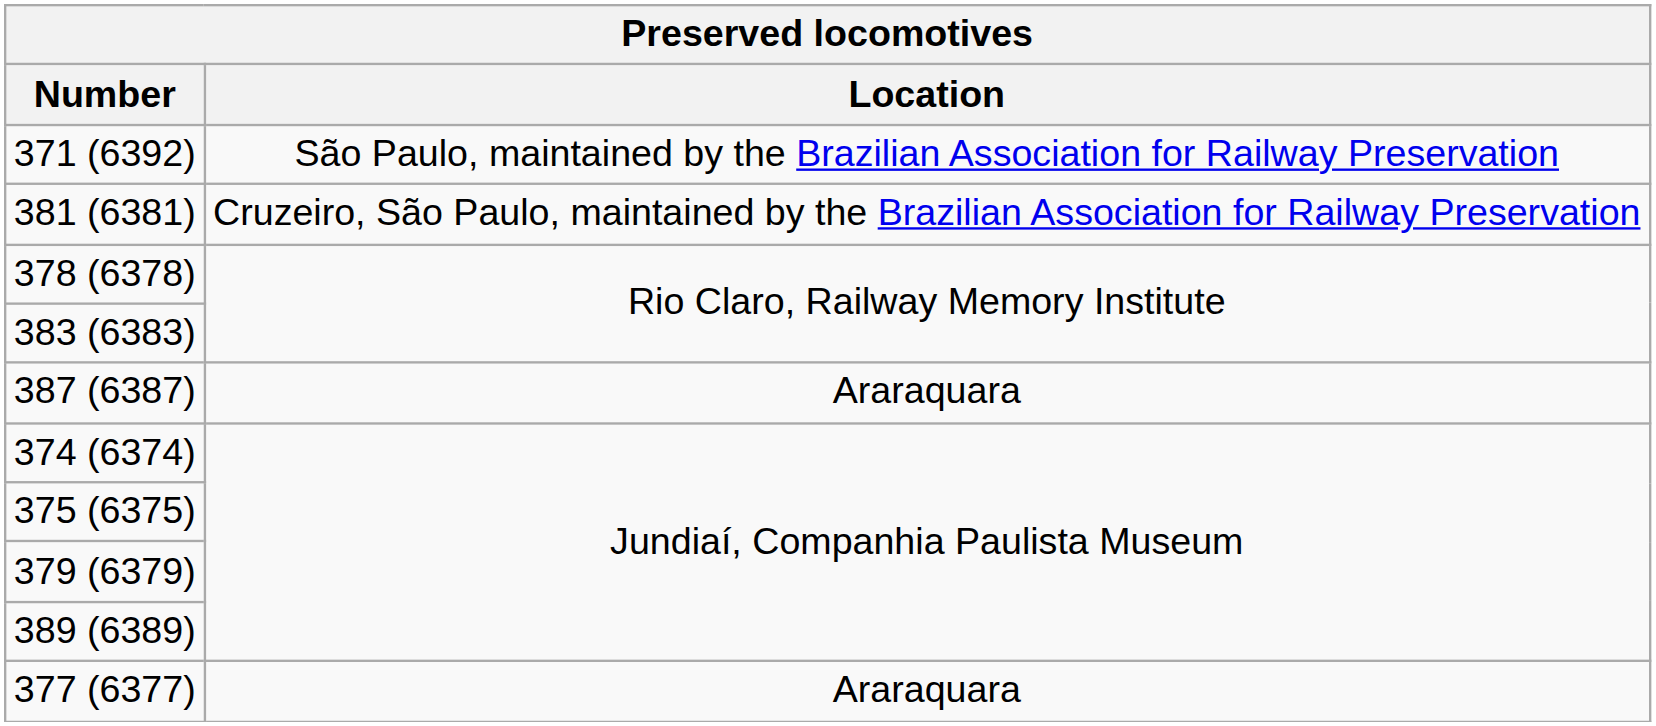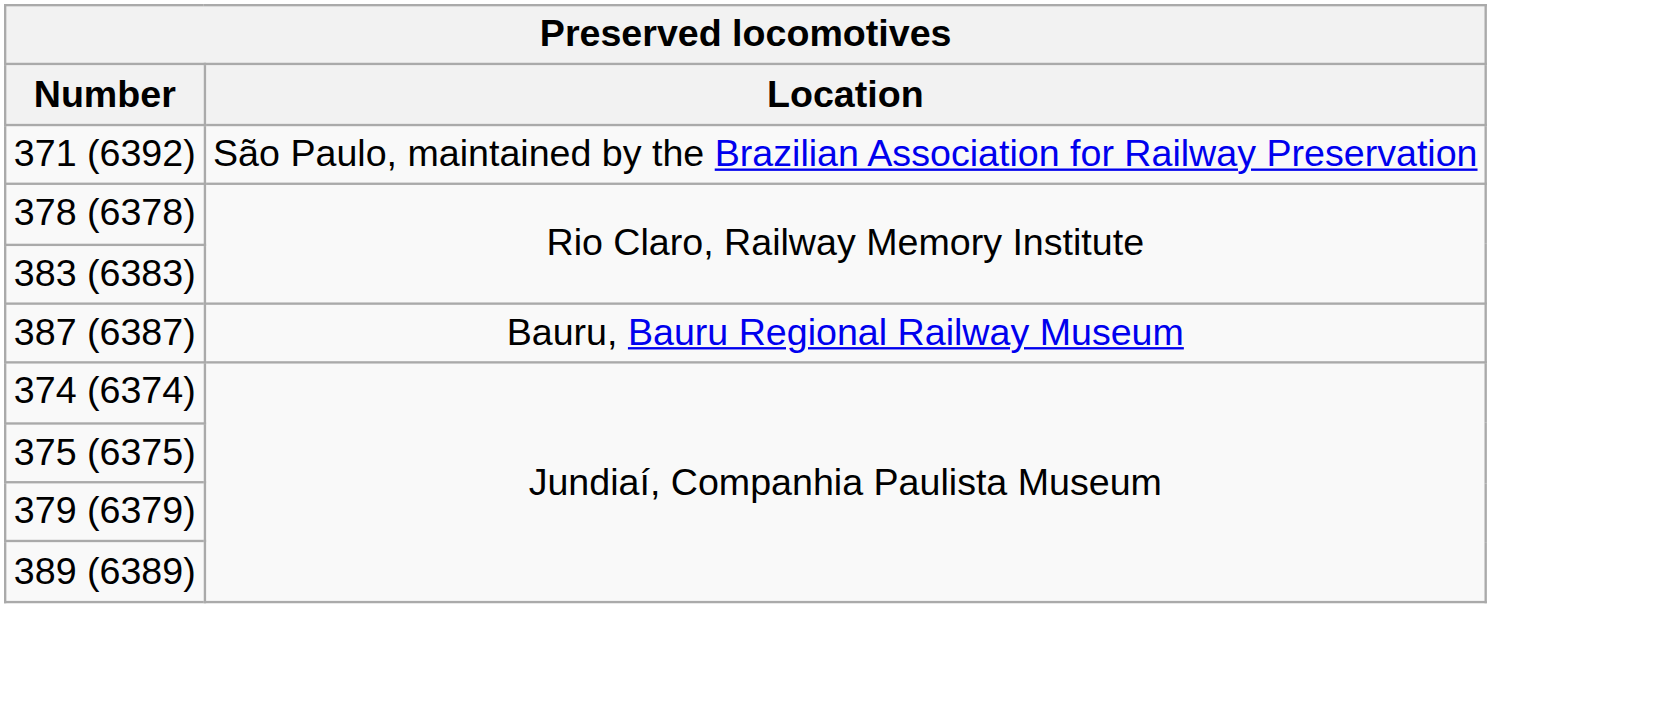- row: 381 (6381) | Cruzeiro, São Paulo, maintained by the Brazilian Association for Railway Preservation
387 (6387) | Location: Araraquara -> Bauru, Bauru Regional Railway Museum
- row: 377 (6377) | Araraquara
